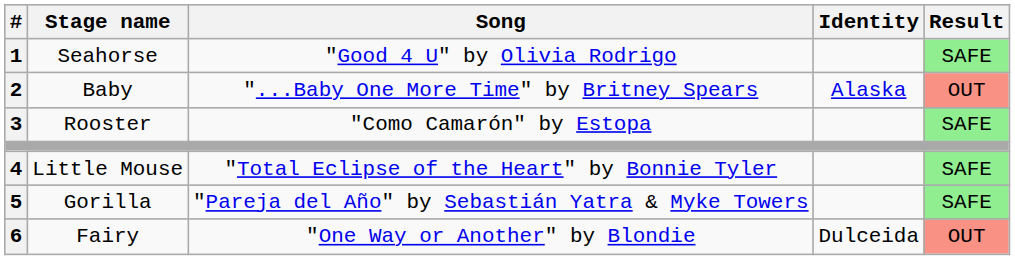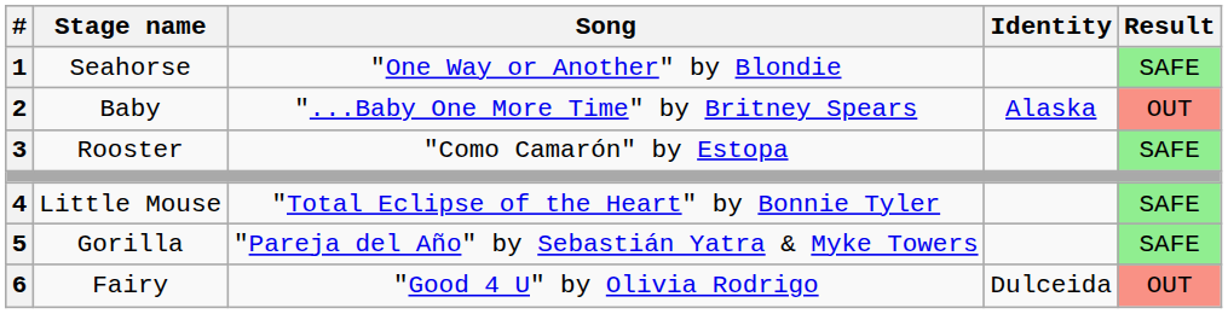Seahorse | Song: "Good 4 U" by Olivia Rodrigo -> "One Way or Another" by Blondie
Fairy | Song: "One Way or Another" by Blondie -> "Good 4 U" by Olivia Rodrigo
